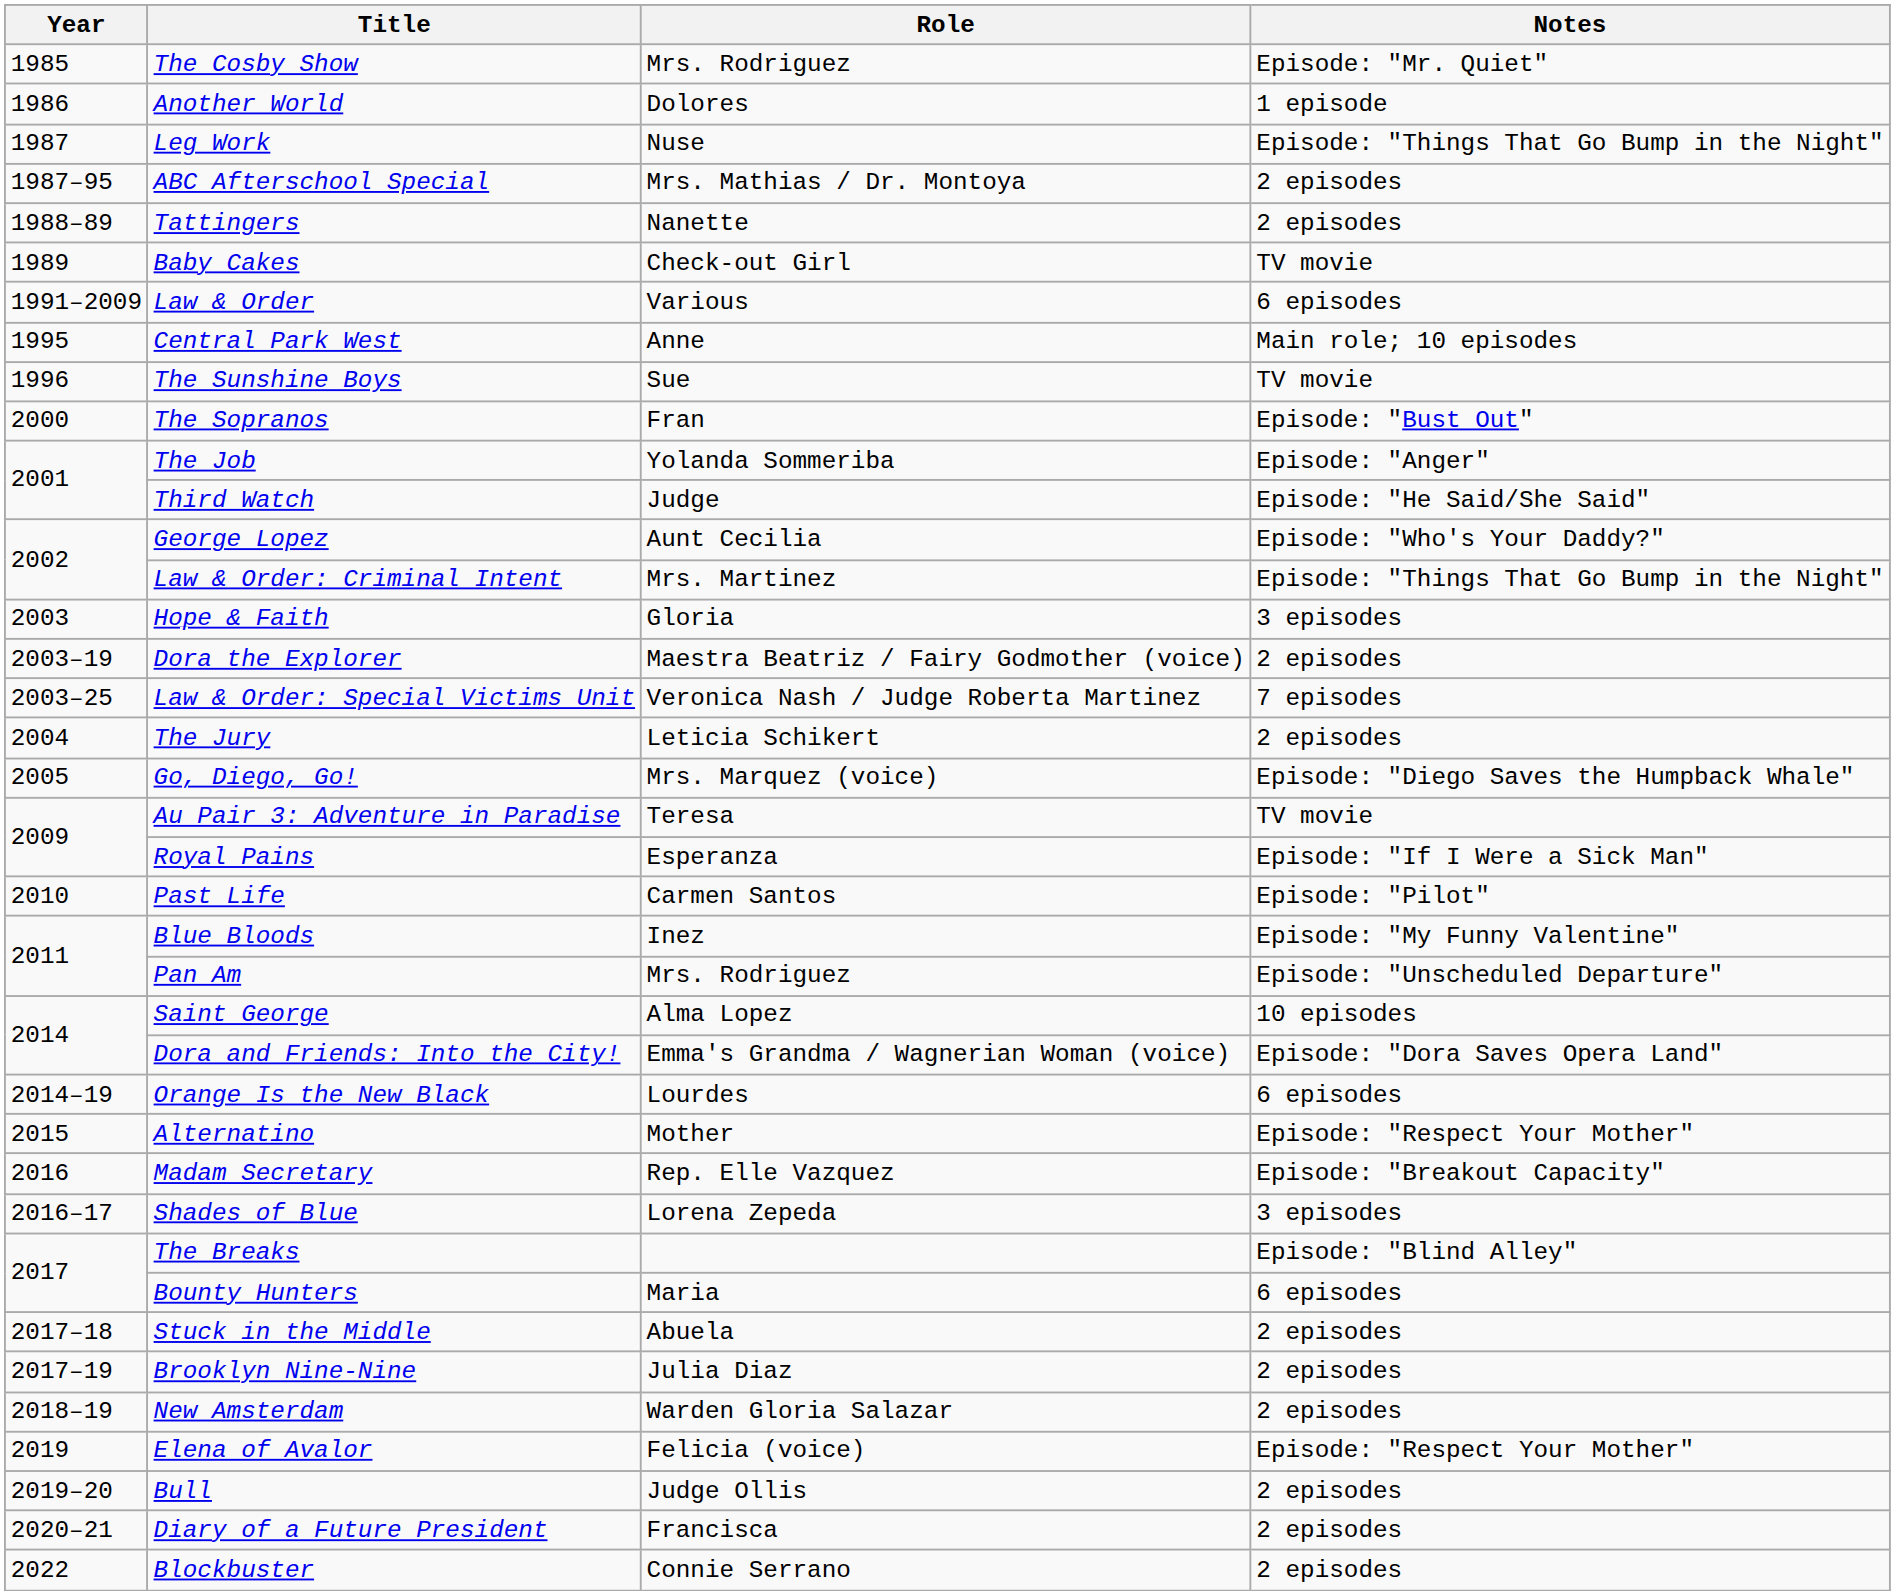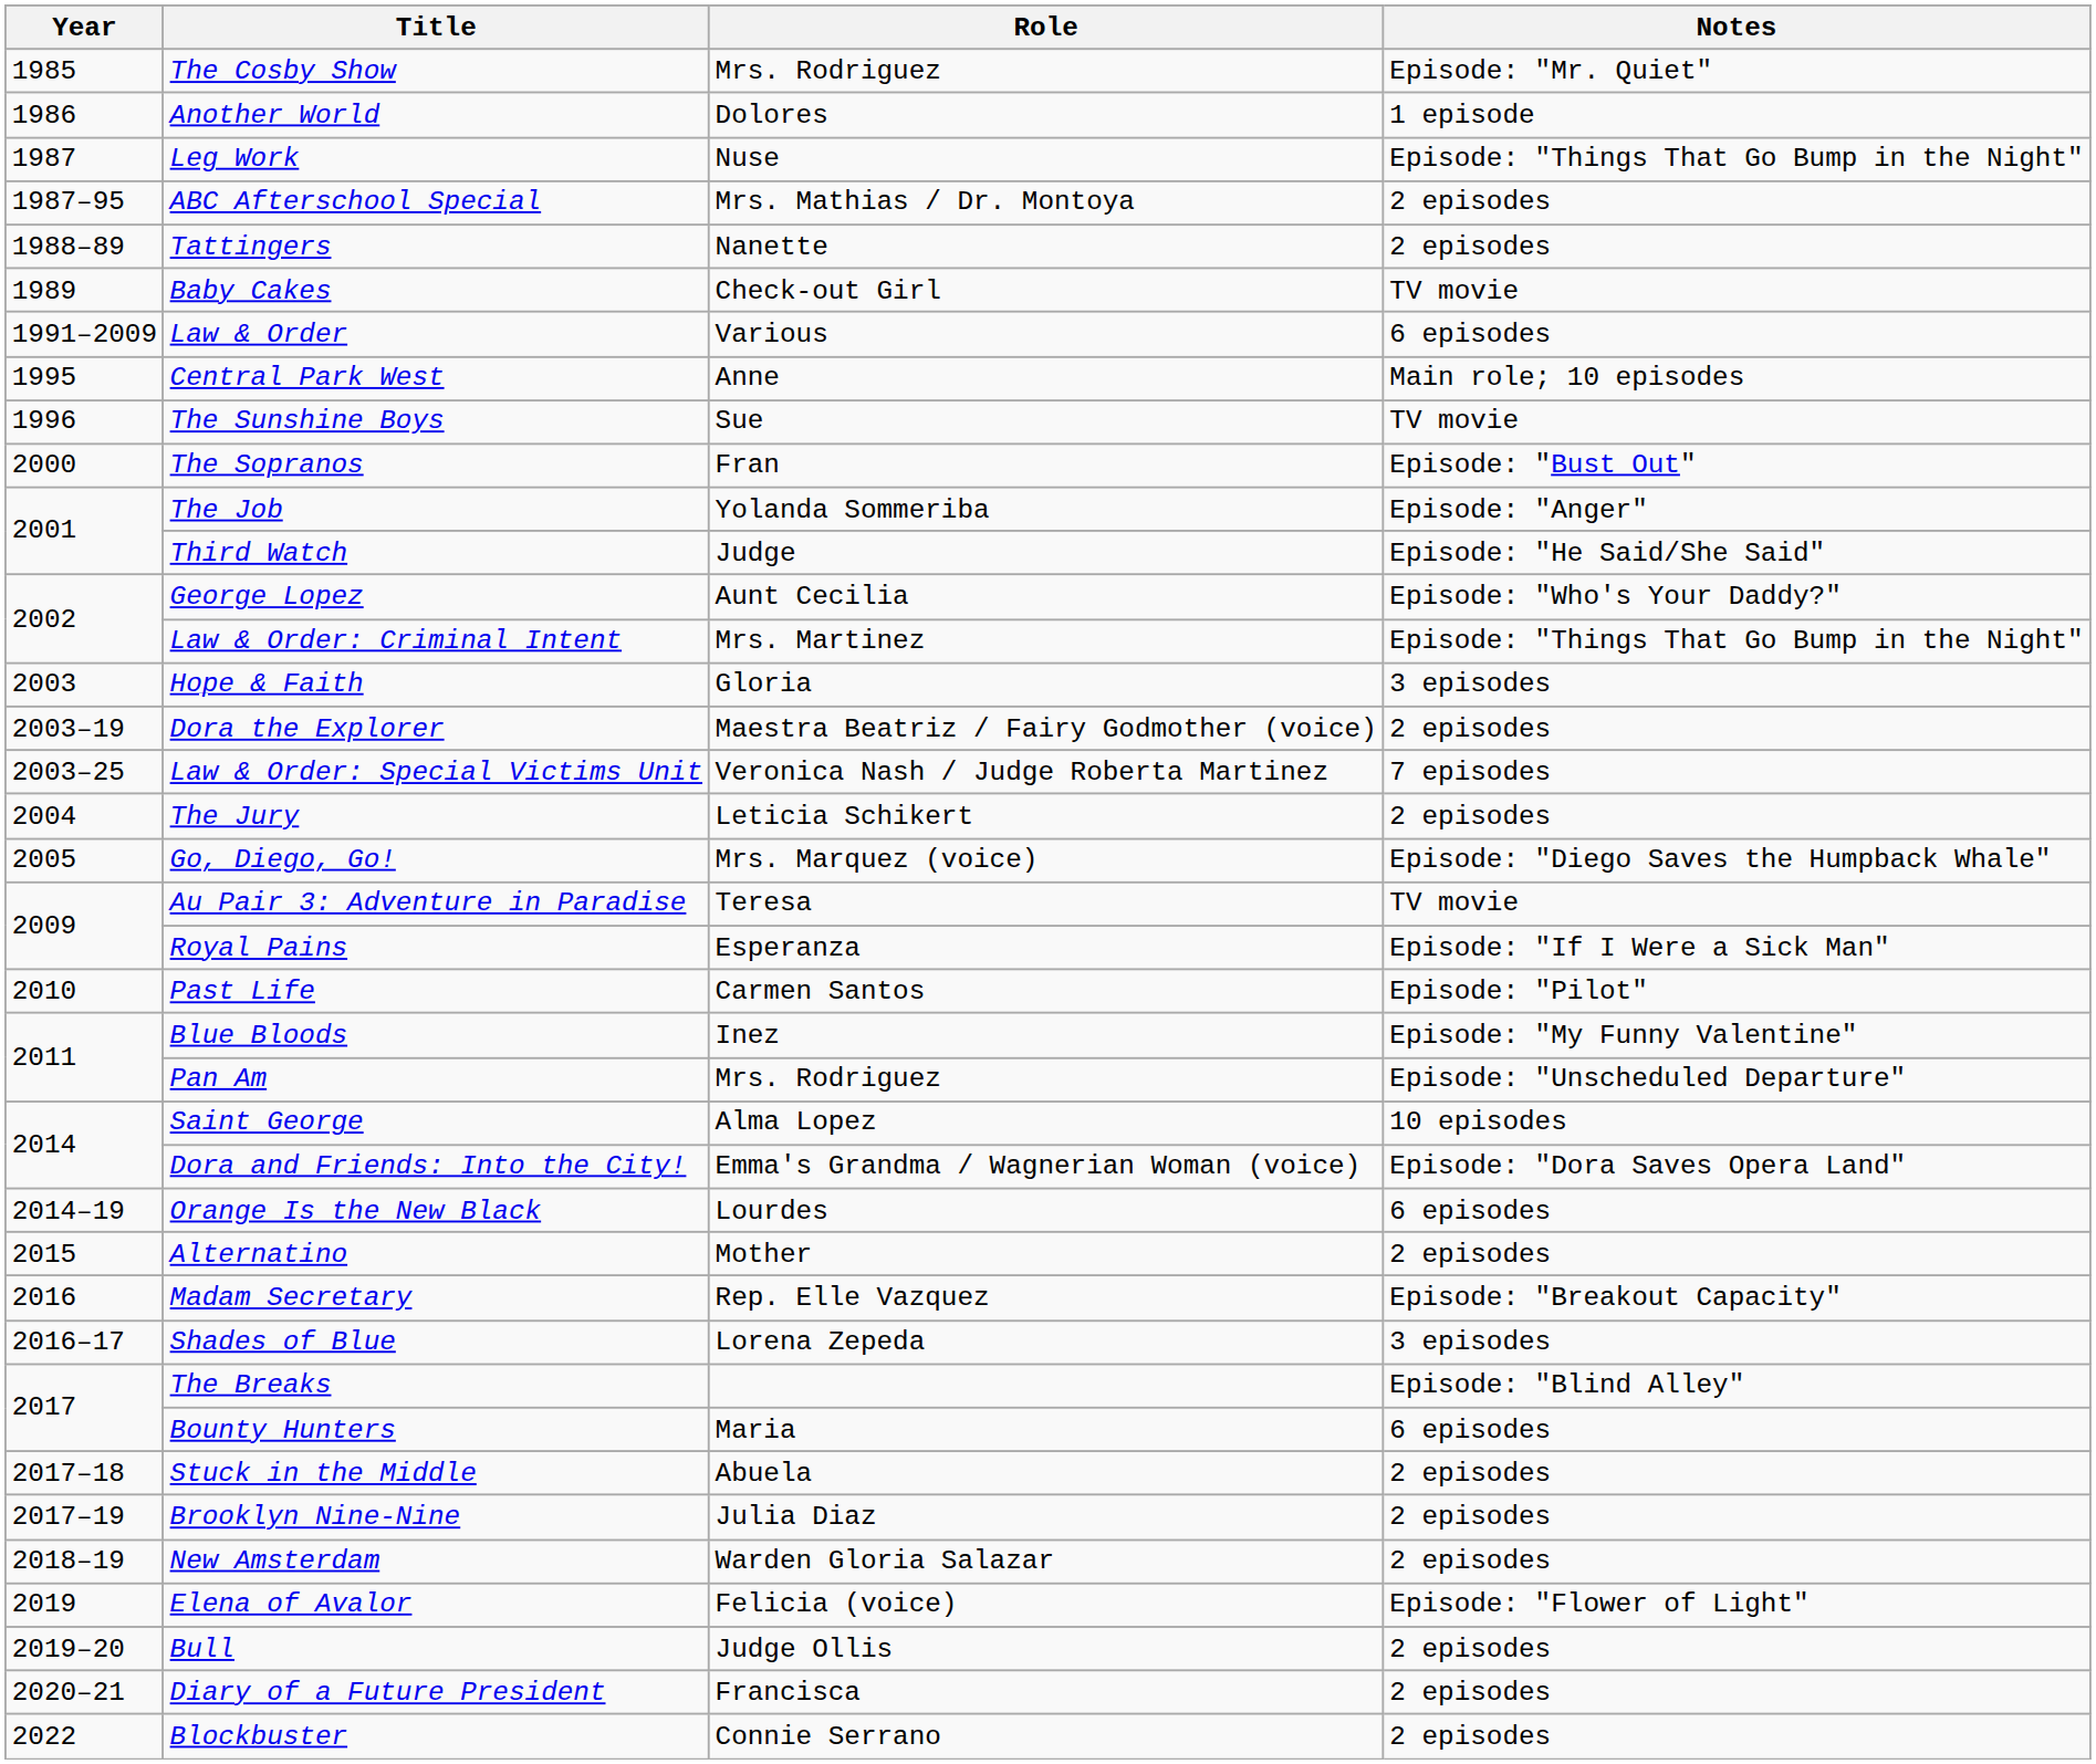Alternatino | Notes: Episode: "Respect Your Mother" -> 2 episodes
Elena of Avalor | Notes: Episode: "Respect Your Mother" -> Episode: "Flower of Light"
